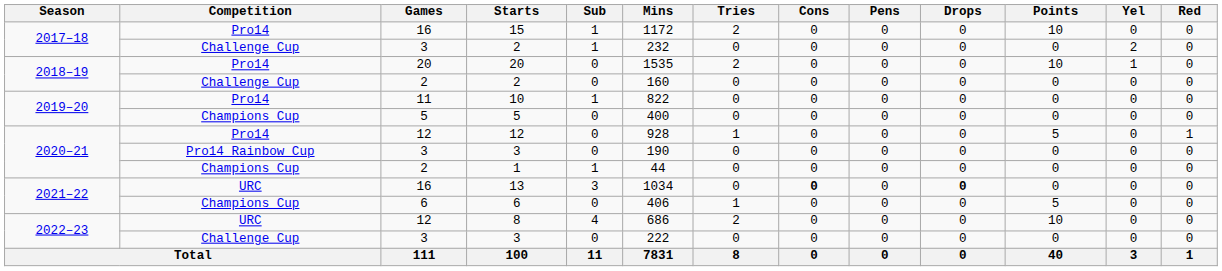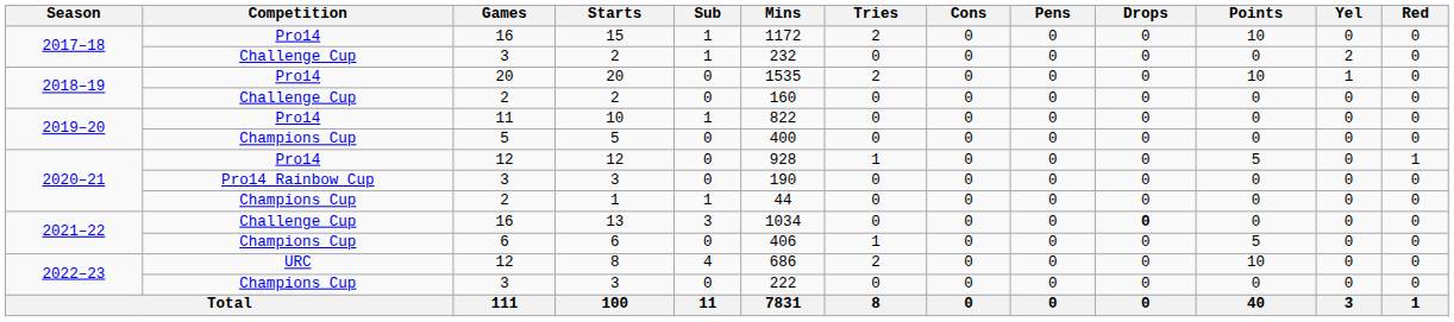13 | Competition: URC -> Challenge Cup
13 | Cons: bold -> normal
2022–23 / 3 | Competition: Challenge Cup -> Champions Cup
